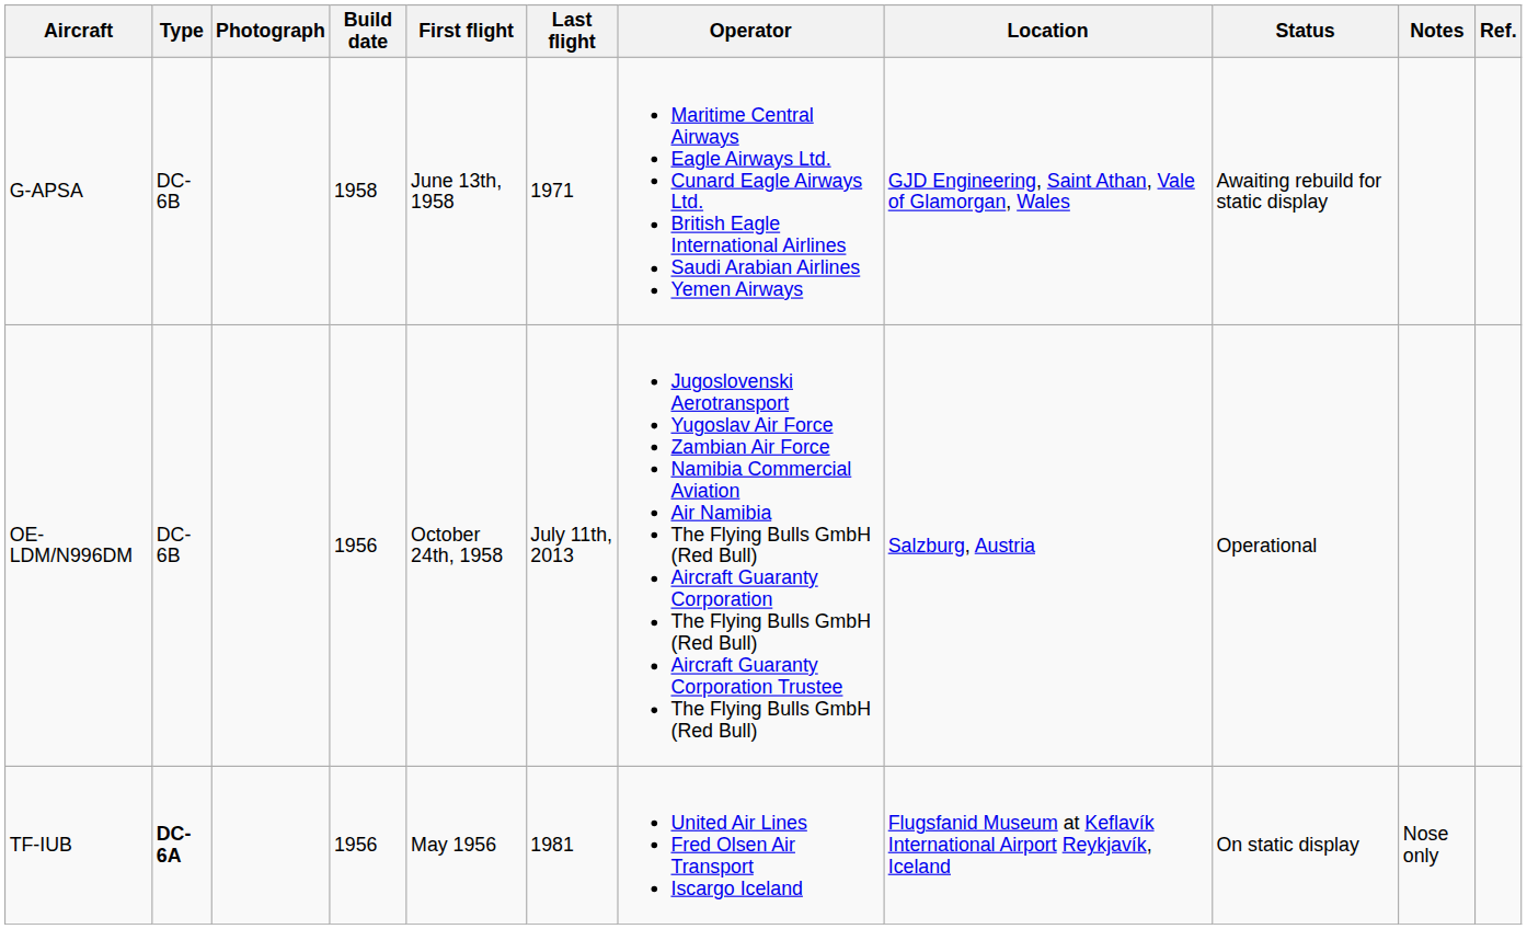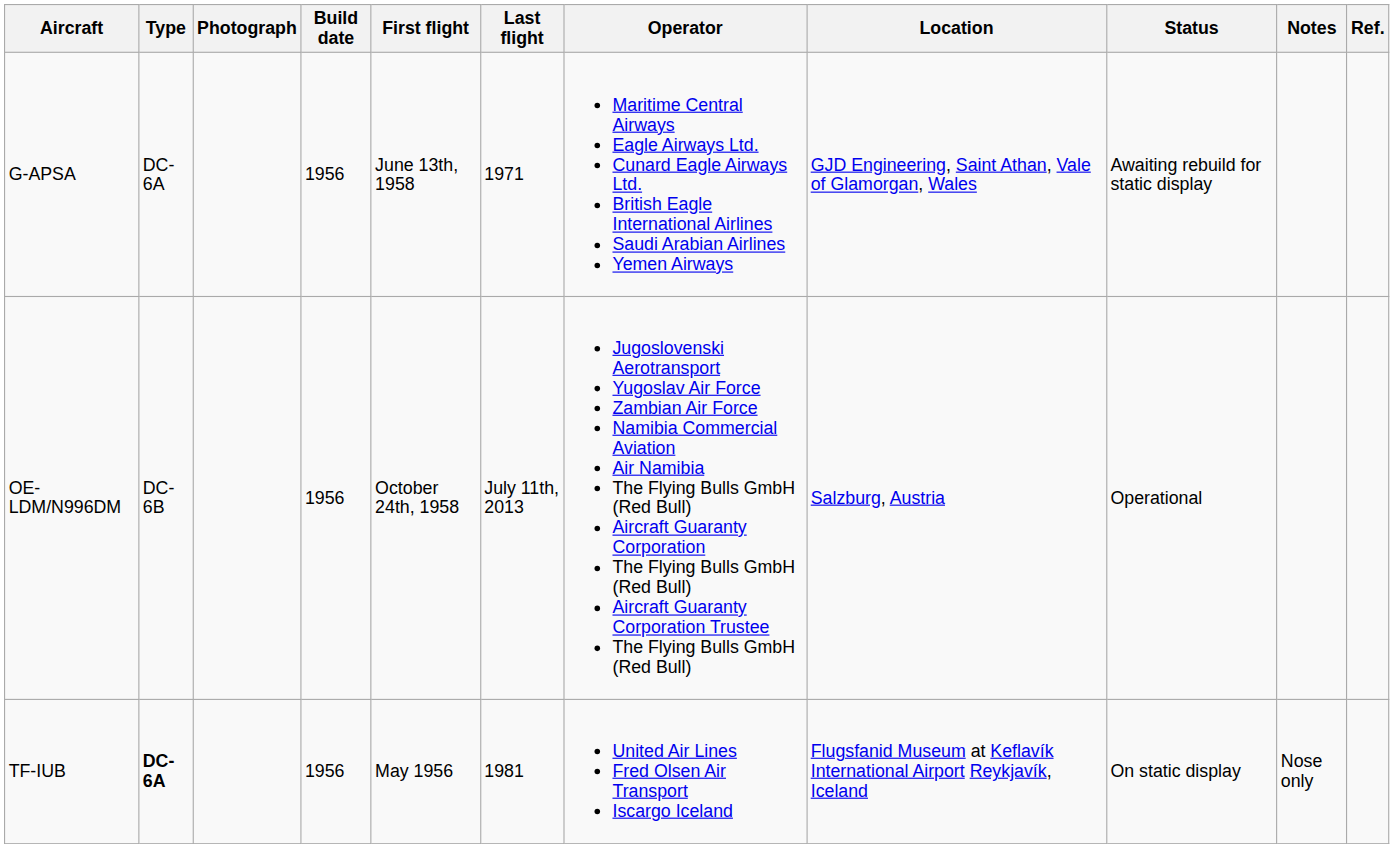G-APSA | Type: DC-6B -> DC-6A
G-APSA | Build date: 1958 -> 1956
